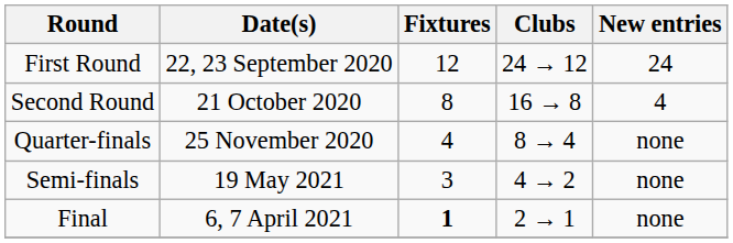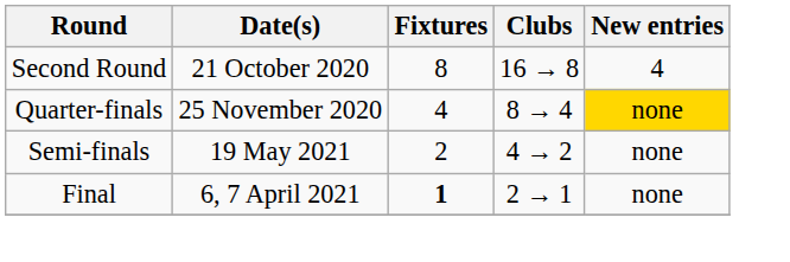- row: First Round | 22, 23 September 2020 | 12 | 24 → 12 | 24
Quarter-finals | New entries: no background -> gold background
Semi-finals | Fixtures: 3 -> 2
